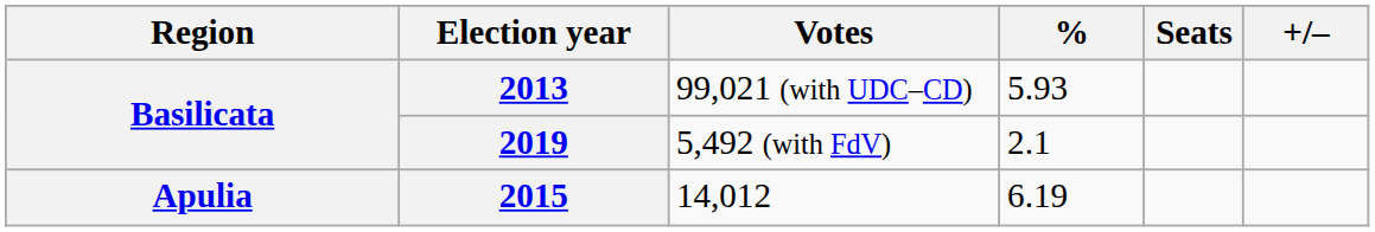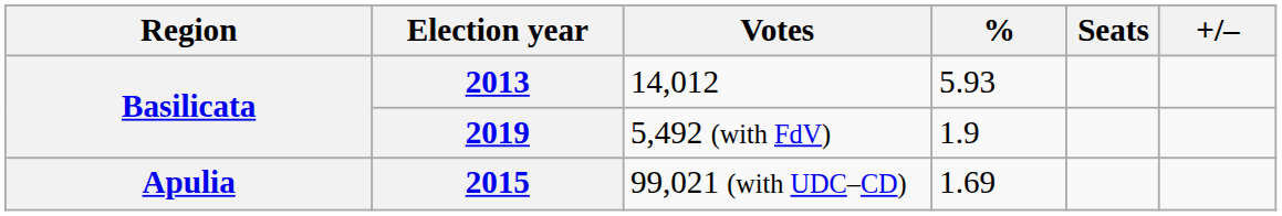2013 | Votes: 99,021 (with UDC–CD) -> 14,012
2019 | %: 2.1 -> 1.9
2015 | Votes: 14,012 -> 99,021 (with UDC–CD)
2015 | %: 6.19 -> 1.69
